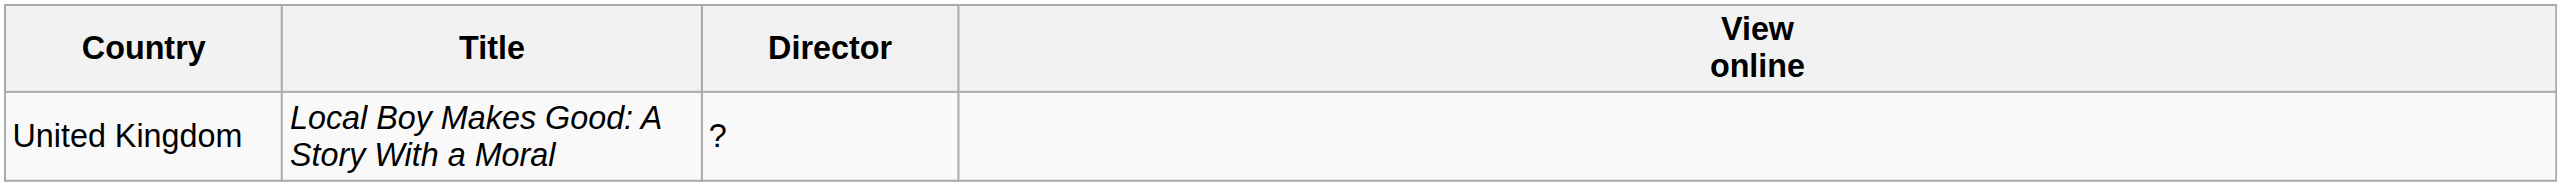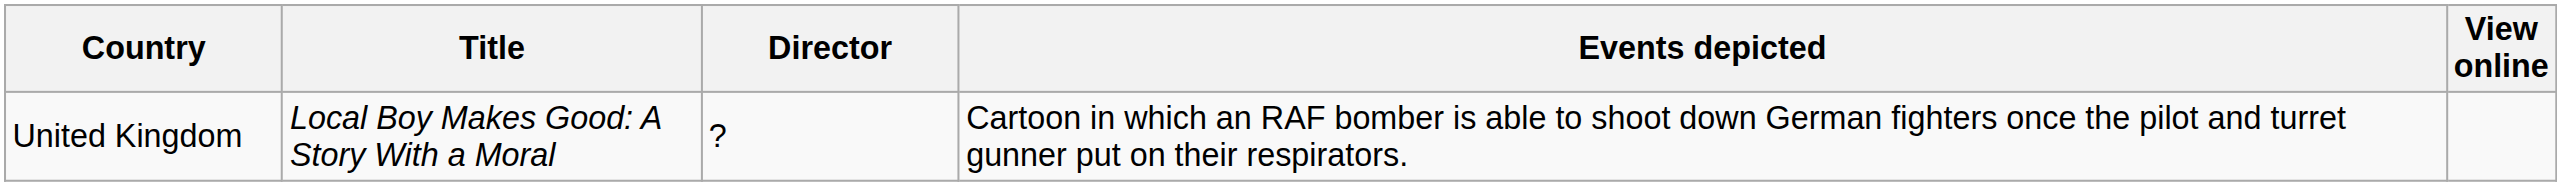+ column: Events depicted | Cartoon in which an RAF bomber is able to shoot down German fighters once the pilot and turret gunner put on their respirators.
